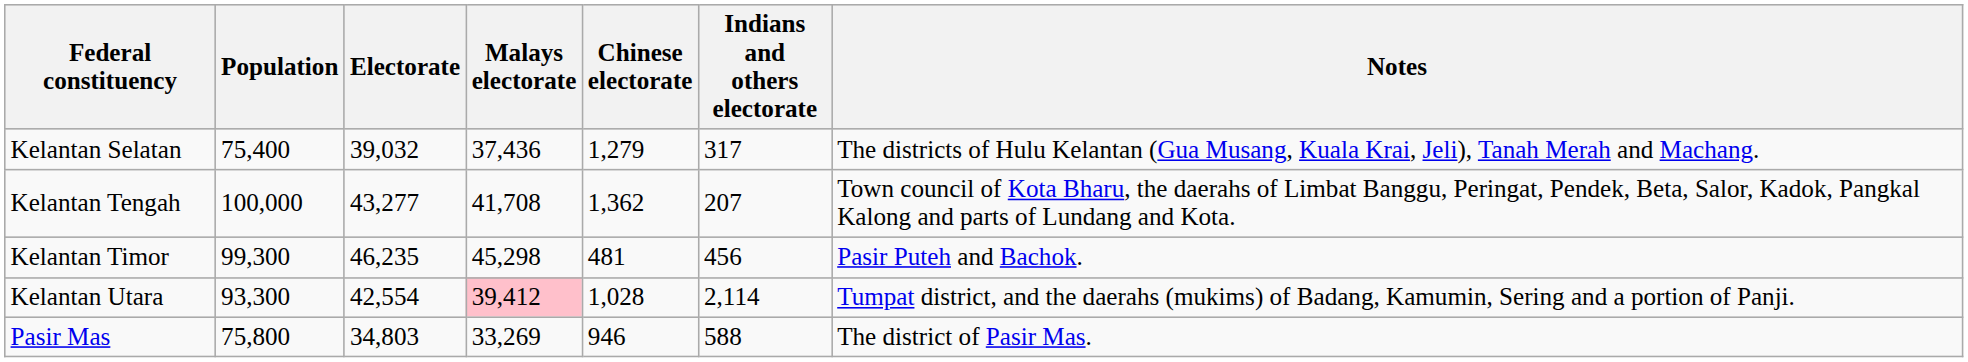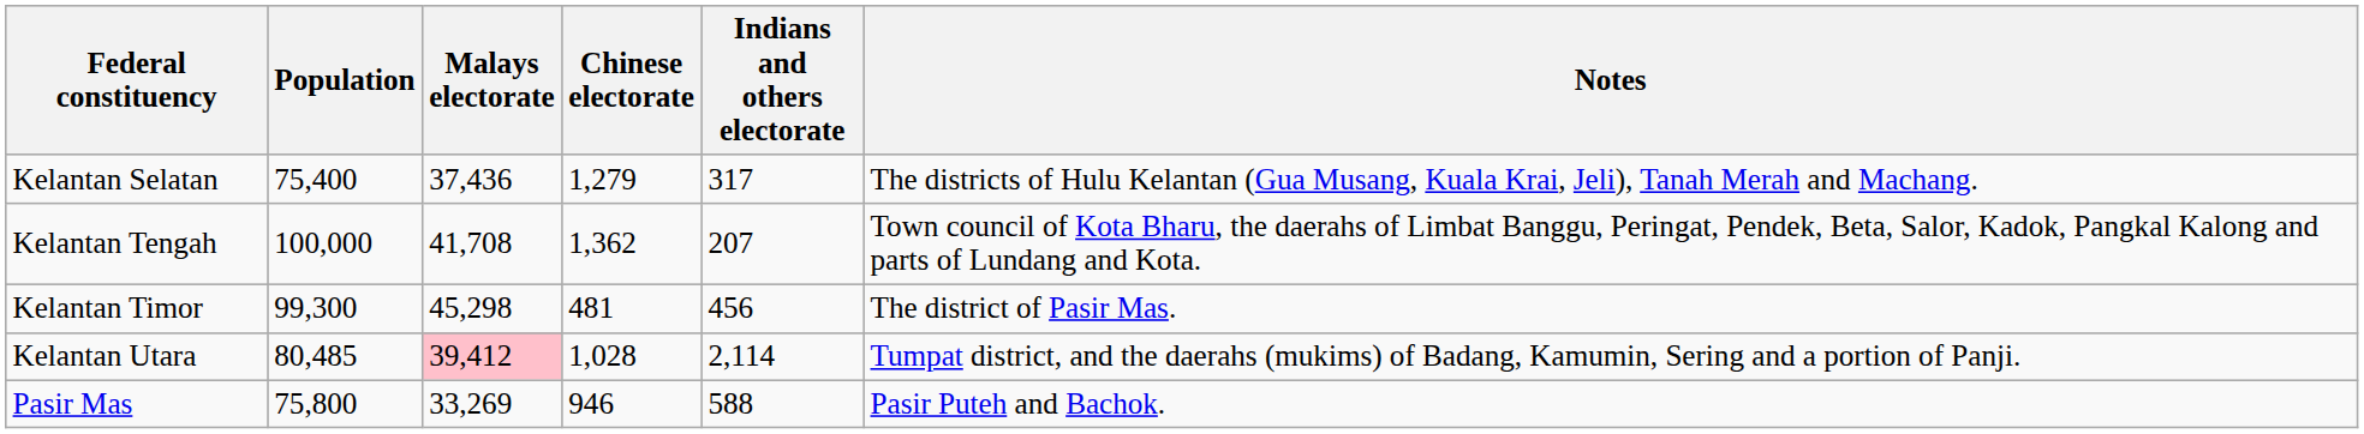- column: Electorate | 39,032 | 43,277 | 46,235 | 42,554 | 34,803
Kelantan Timor | Notes: Pasir Puteh and Bachok. -> The district of Pasir Mas.
Kelantan Utara | Population: 93,300 -> 80,485
Pasir Mas | Notes: The district of Pasir Mas. -> Pasir Puteh and Bachok.
